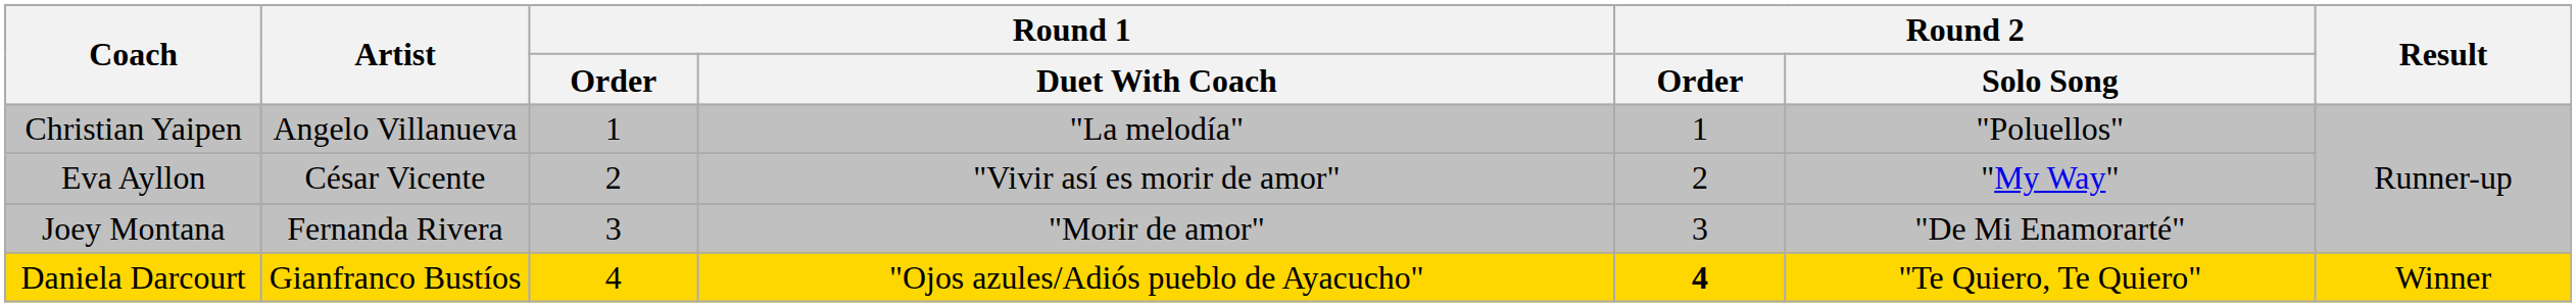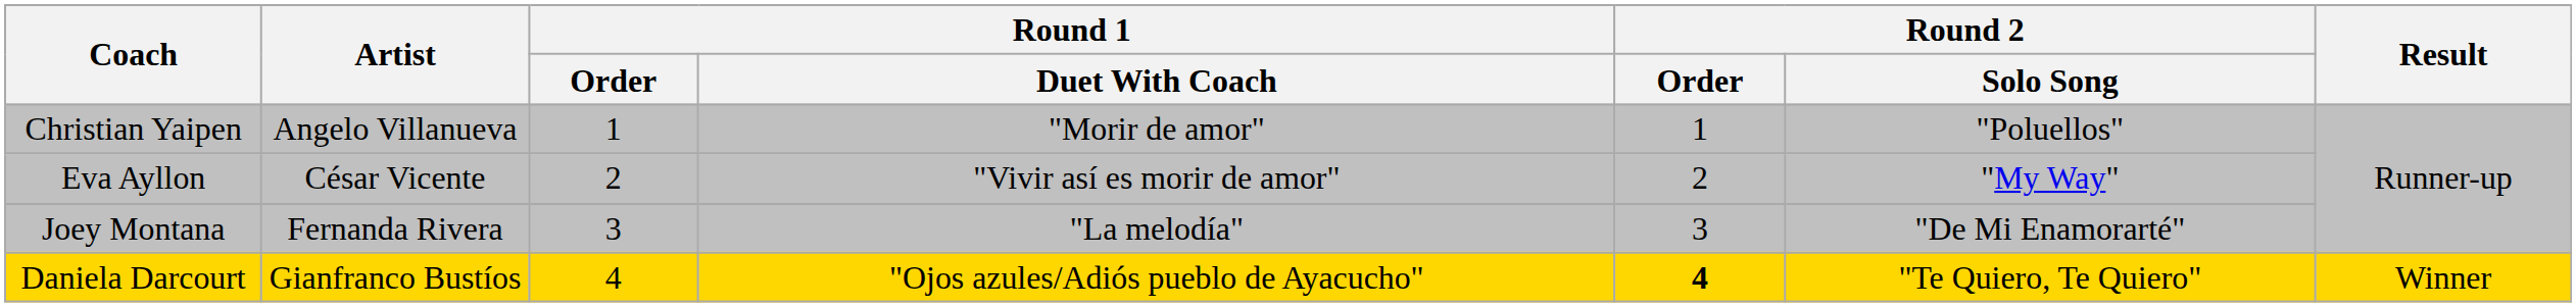Christian Yaipen | Round 1 / Duet With Coach: "La melodía" -> "Morir de amor"
Joey Montana | Round 1 / Duet With Coach: "Morir de amor" -> "La melodía"
